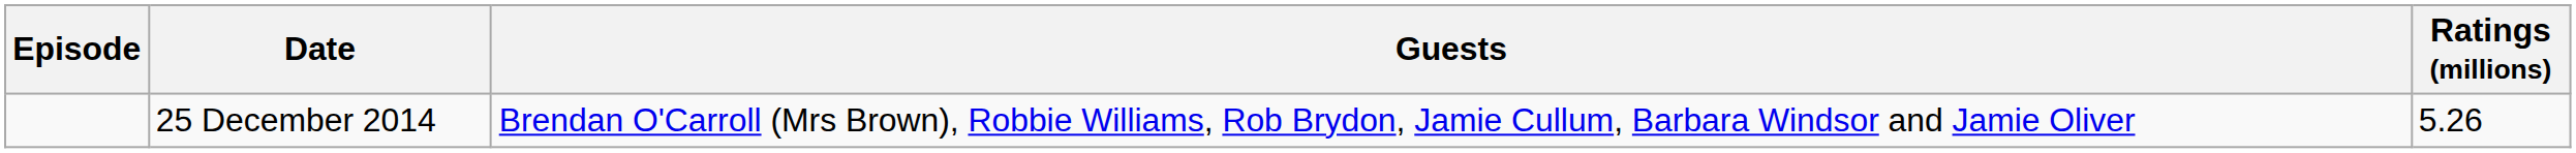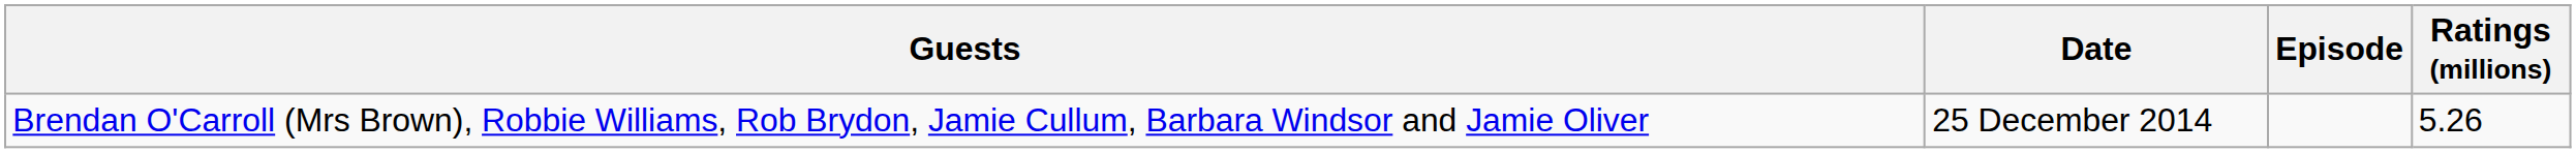columns swapped: Episode <-> Guests
